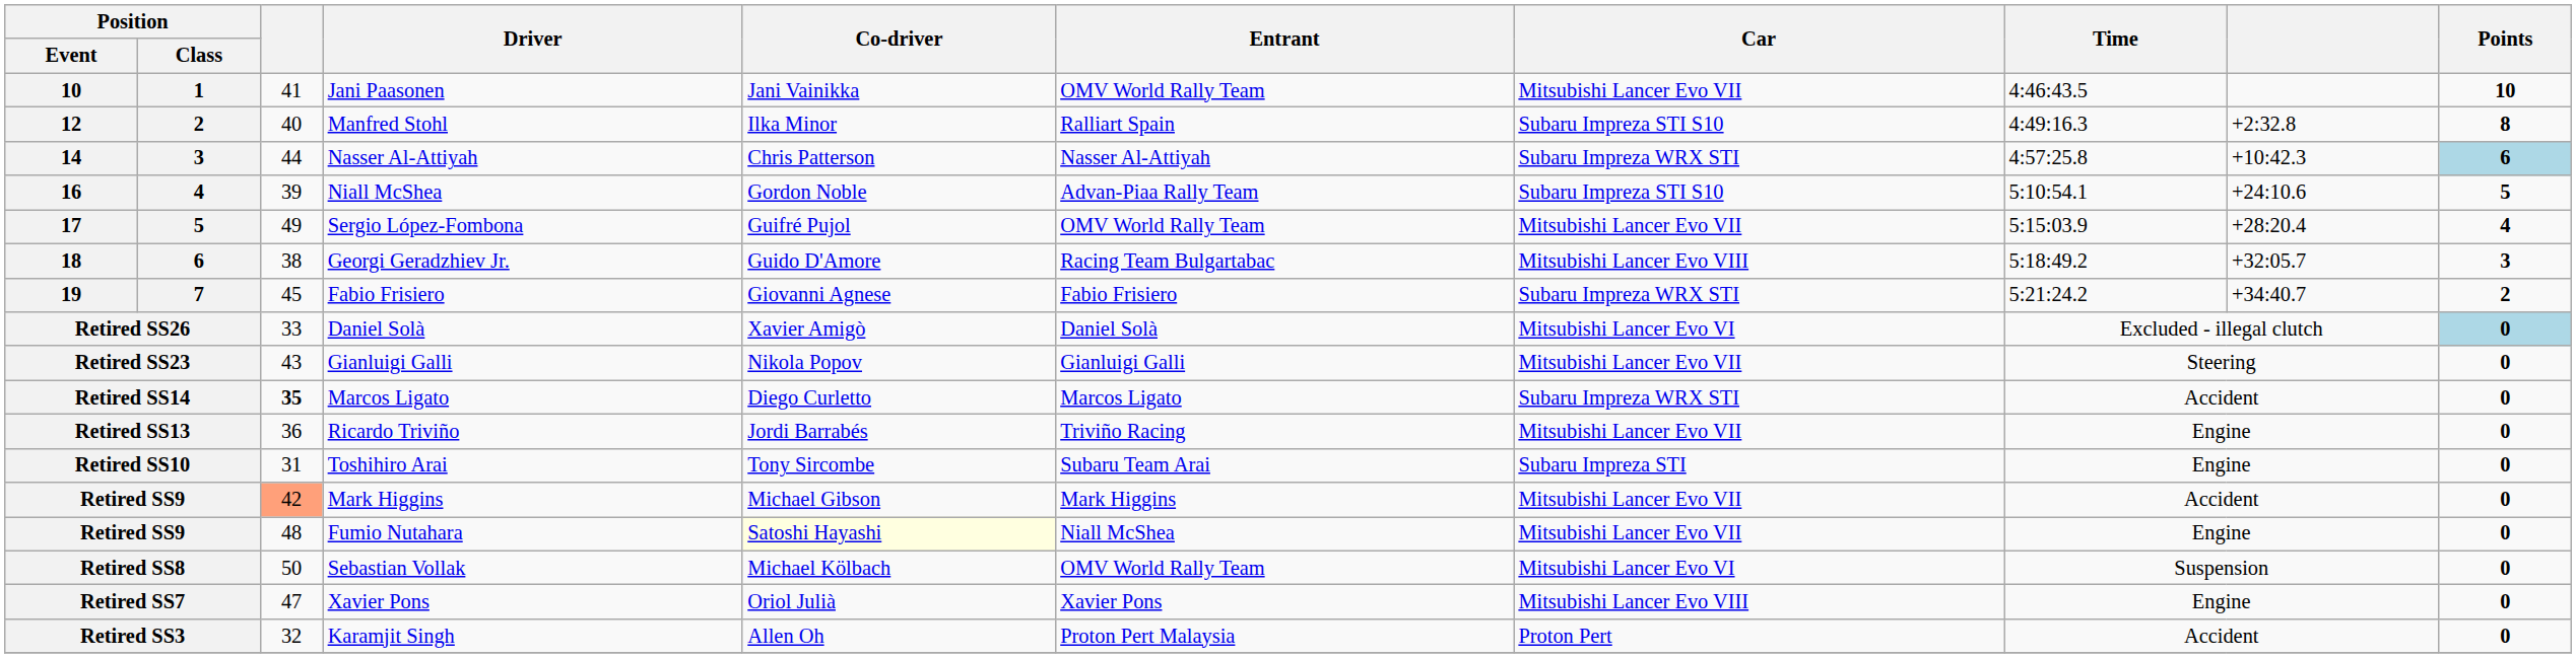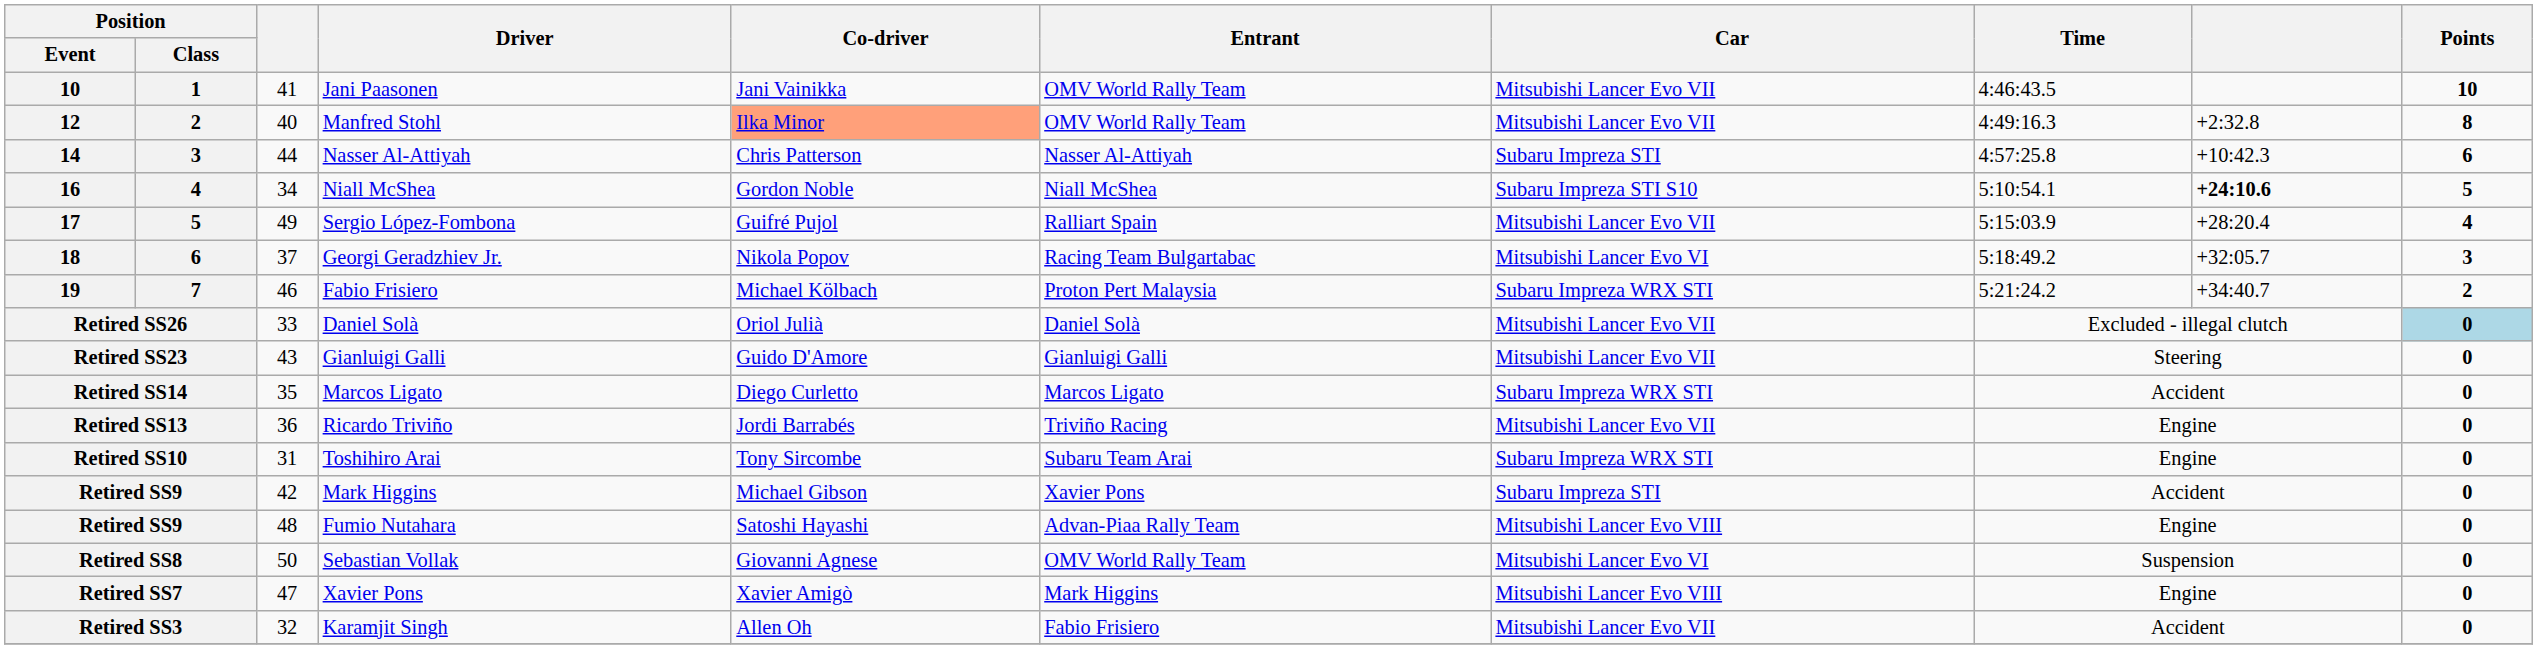12 | Co-driver: no background -> lightsalmon background
12 | Entrant: Ralliart Spain -> OMV World Rally Team
12 | Car: Subaru Impreza STI S10 -> Mitsubishi Lancer Evo VII
14 | Car: Subaru Impreza WRX STI -> Subaru Impreza STI
14 | Points: lightblue background -> no background
16 | column 3: 39 -> 34
16 | Entrant: Advan-Piaa Rally Team -> Niall McShea
16 | column 9: normal -> bold
17 | Entrant: OMV World Rally Team -> Ralliart Spain
18 | column 3: 38 -> 37
18 | Co-driver: Guido D'Amore -> Nikola Popov
18 | Car: Mitsubishi Lancer Evo VIII -> Mitsubishi Lancer Evo VI
19 | column 3: 45 -> 46
19 | Co-driver: Giovanni Agnese -> Michael Kölbach
19 | Entrant: Fabio Frisiero -> Proton Pert Malaysia
Retired SS26 | Co-driver: Xavier Amigò -> Oriol Julià
Retired SS26 | Car: Mitsubishi Lancer Evo VI -> Mitsubishi Lancer Evo VII
Retired SS23 | Co-driver: Nikola Popov -> Guido D'Amore
Retired SS14 | column 3: bold -> normal
Retired SS10 | Car: Subaru Impreza STI -> Subaru Impreza WRX STI
Retired SS9 / Mark Higgins | column 3: lightsalmon background -> no background
Retired SS9 / Mark Higgins | Entrant: Mark Higgins -> Xavier Pons
Retired SS9 / Mark Higgins | Car: Mitsubishi Lancer Evo VII -> Subaru Impreza STI
Retired SS9 / Fumio Nutahara | Co-driver: lightyellow background -> no background
Retired SS9 / Fumio Nutahara | Entrant: Niall McShea -> Advan-Piaa Rally Team
Retired SS9 / Fumio Nutahara | Car: Mitsubishi Lancer Evo VII -> Mitsubishi Lancer Evo VIII
Retired SS8 | Co-driver: Michael Kölbach -> Giovanni Agnese
Retired SS7 | Co-driver: Oriol Julià -> Xavier Amigò
Retired SS7 | Entrant: Xavier Pons -> Mark Higgins
Retired SS3 | Entrant: Proton Pert Malaysia -> Fabio Frisiero
Retired SS3 | Car: Proton Pert -> Mitsubishi Lancer Evo VII
